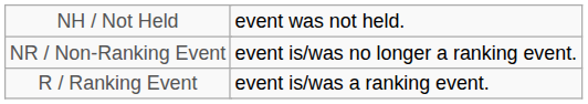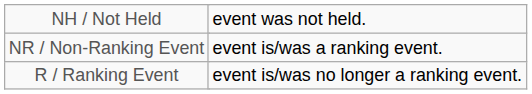NR / Non-Ranking Event | column 5: event is/was no longer a ranking event. -> event is/was a ranking event.
R / Ranking Event | column 5: event is/was a ranking event. -> event is/was no longer a ranking event.
